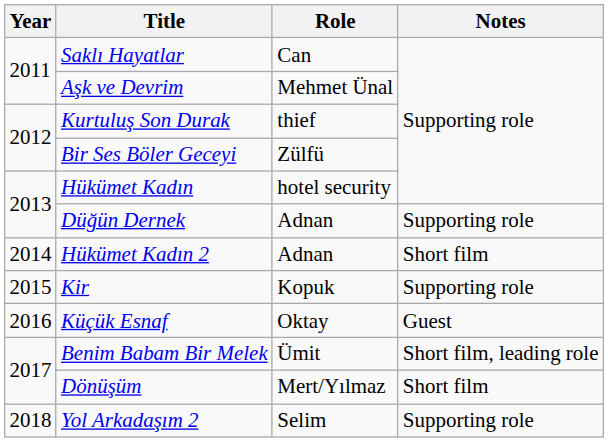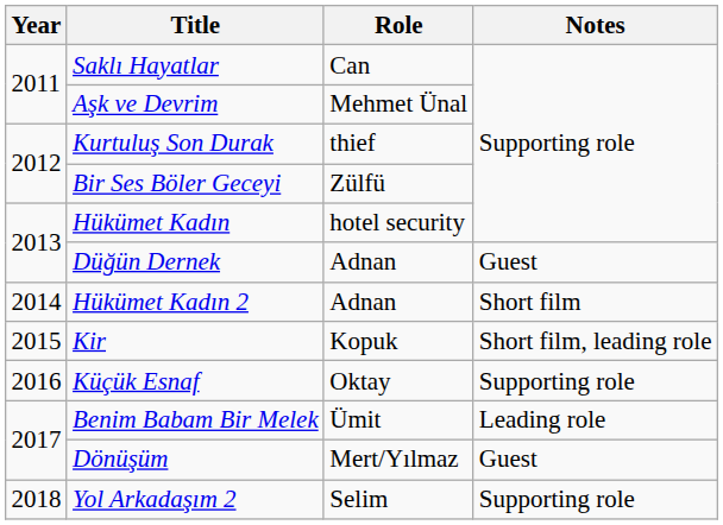Düğün Dernek | Notes: Supporting role -> Guest
Kir | Notes: Supporting role -> Short film, leading role
Küçük Esnaf | Notes: Guest -> Supporting role
Benim Babam Bir Melek | Notes: Short film, leading role -> Leading role
Dönüşüm | Notes: Short film -> Guest
